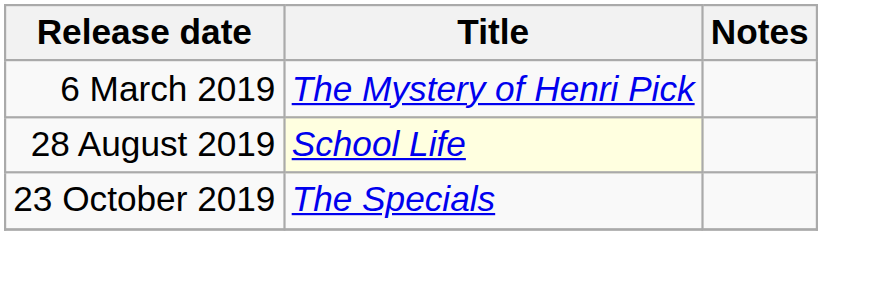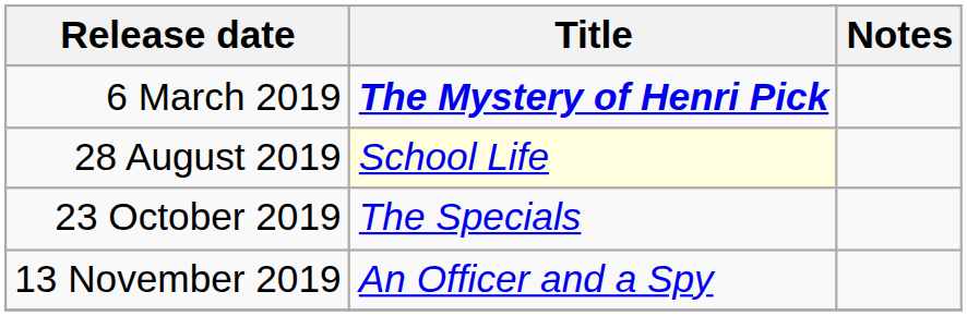6 March 2019 | Title: normal -> bold
+ row: 13 November 2019 | An Officer and a Spy
